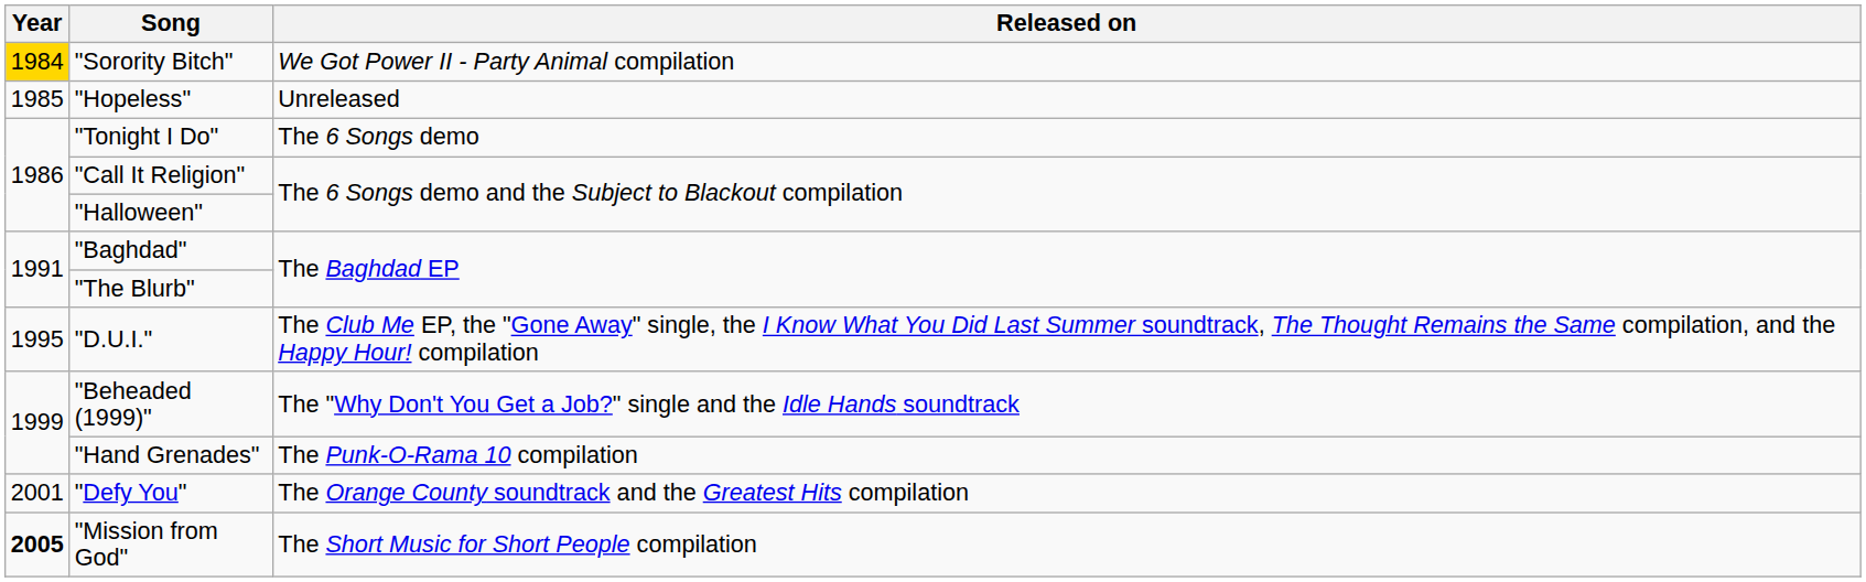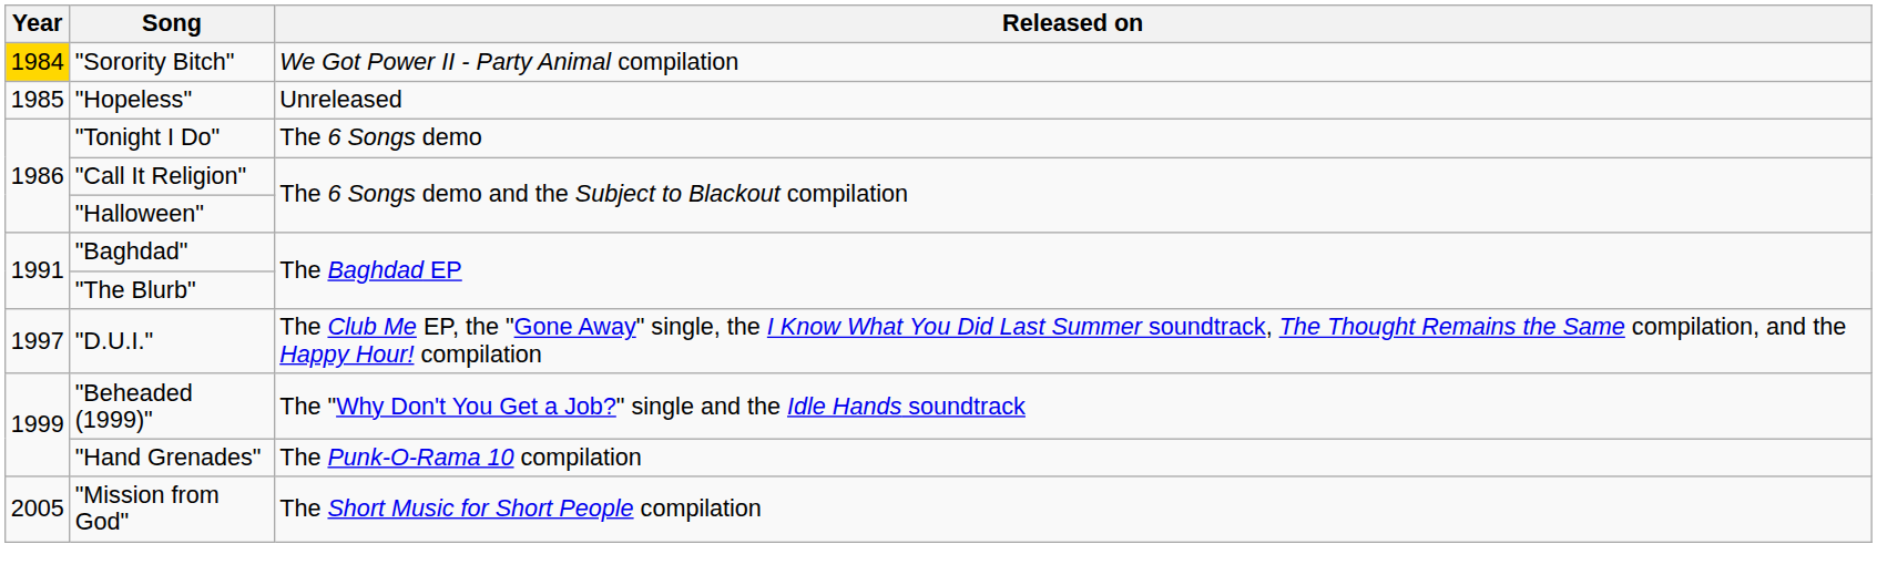"D.U.I." | Year: 1995 -> 1997
- row: 2001 | "Defy You" | The Orange County soundtrack and the Greatest Hits compilation
"Mission from God" | Year: bold -> normal
